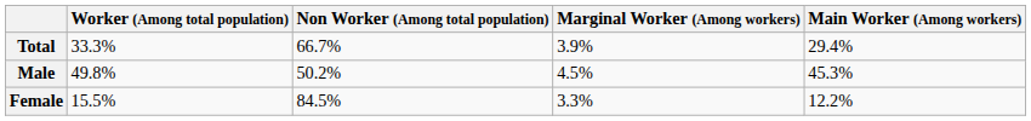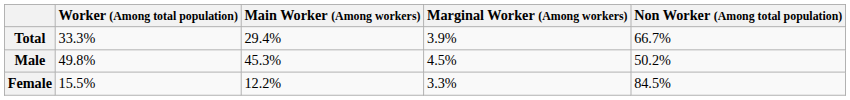columns swapped: Main Worker (Among workers) <-> Non Worker (Among total population)
